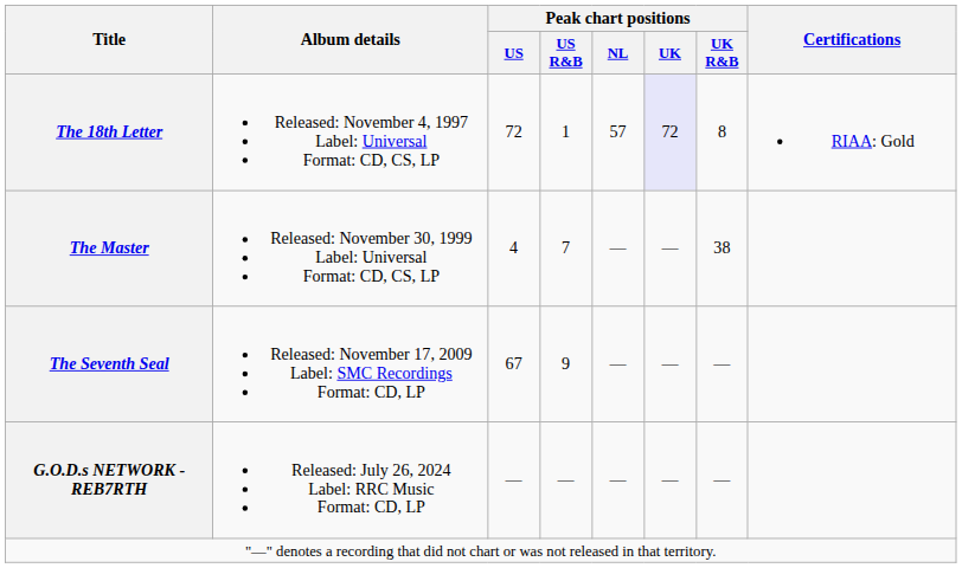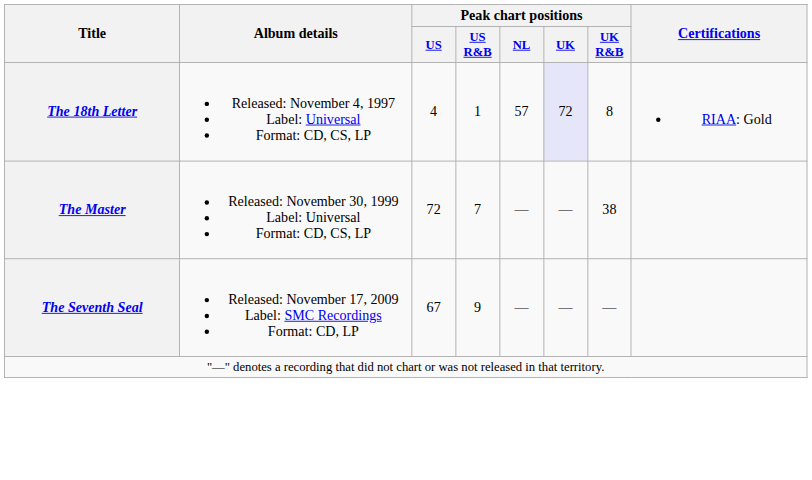The 18th Letter | Peak chart positions / US: 72 -> 4
The Master | Peak chart positions / US: 4 -> 72
- row: G.O.D.s NETWORK - REB7RTH | Released: July 26, 2024 Label: RRC Music Format: CD, LP | — | — | — | — | —
